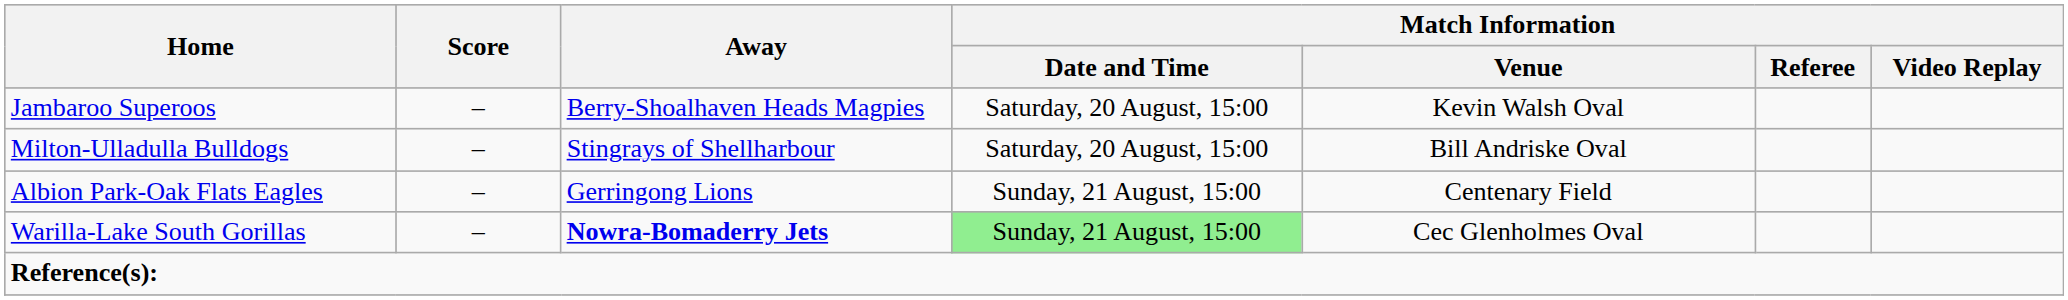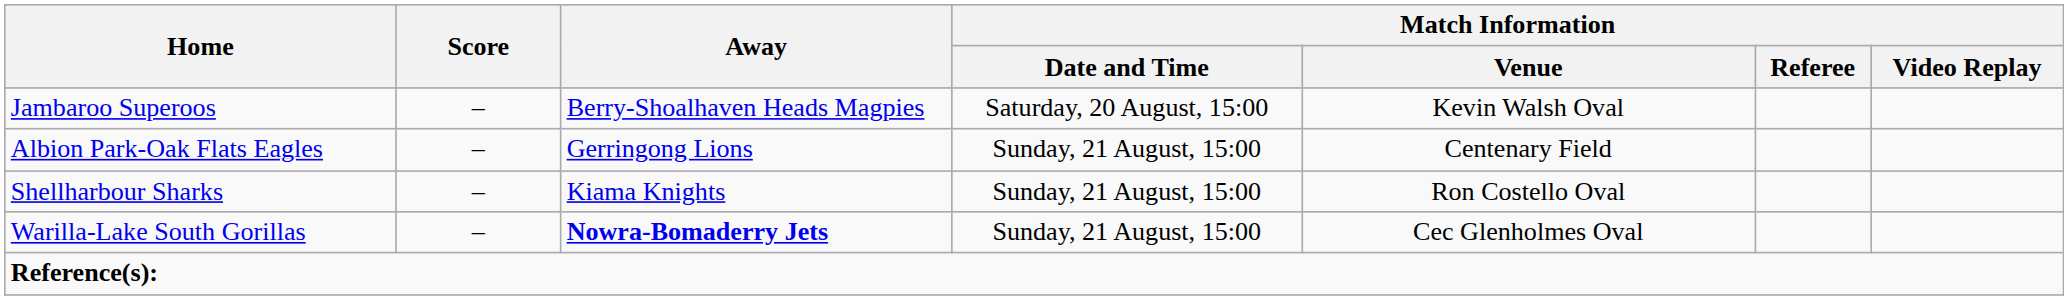- row: Milton-Ulladulla Bulldogs | – | Stingrays of Shellharbour | Saturday, 20 August, 15:00 | Bill Andriske Oval
+ row: Shellharbour Sharks | – | Kiama Knights | Sunday, 21 August, 15:00 | Ron Costello Oval
Warilla-Lake South Gorillas | Match Information / Date and Time: lightgreen background -> no background
